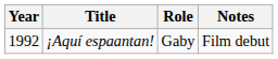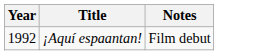- column: Role | Gaby
